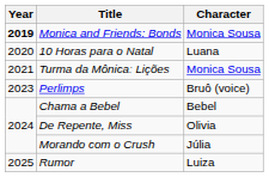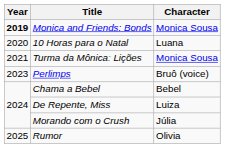De Repente, Miss | Character: Olivia -> Luiza
Rumor | Character: Luiza -> Olivia
